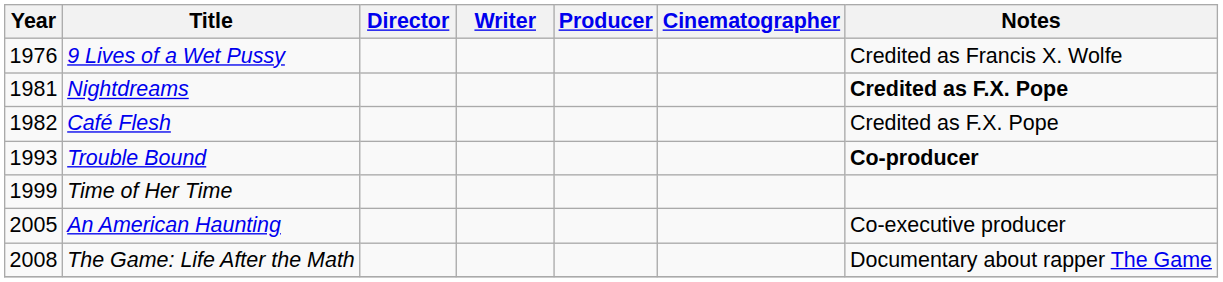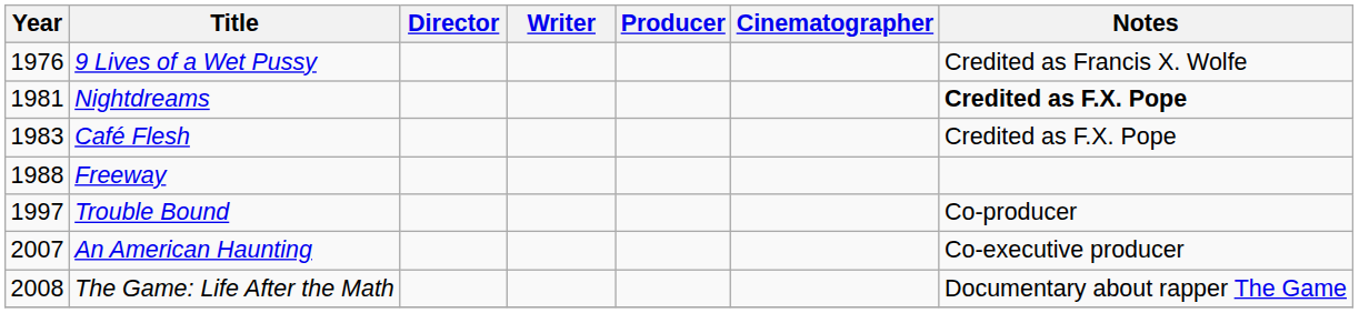Café Flesh | Year: 1982 -> 1983
+ row: 1988 | Freeway
Trouble Bound | Year: 1993 -> 1997
Trouble Bound | Notes: bold -> normal
- row: 1999 | Time of Her Time
An American Haunting | Year: 2005 -> 2007
